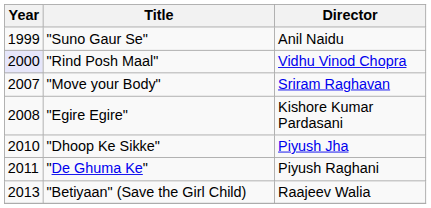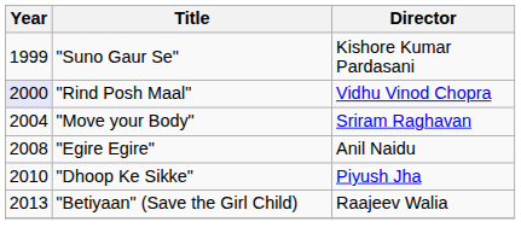"Suno Gaur Se" | Director: Anil Naidu -> Kishore Kumar Pardasani
"Move your Body" | Year: 2007 -> 2004
"Egire Egire" | Director: Kishore Kumar Pardasani -> Anil Naidu
- row: 2011 | "De Ghuma Ke" | Piyush Raghani
